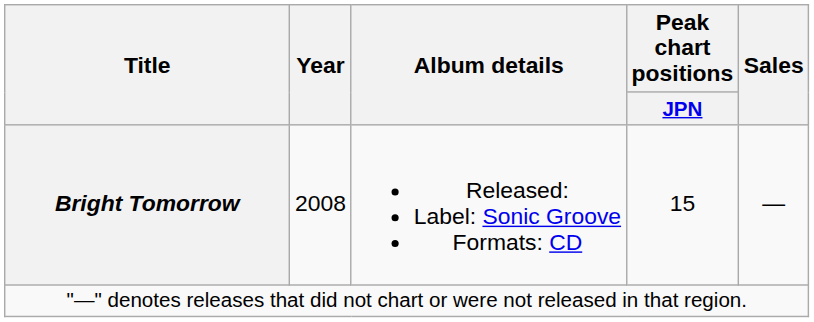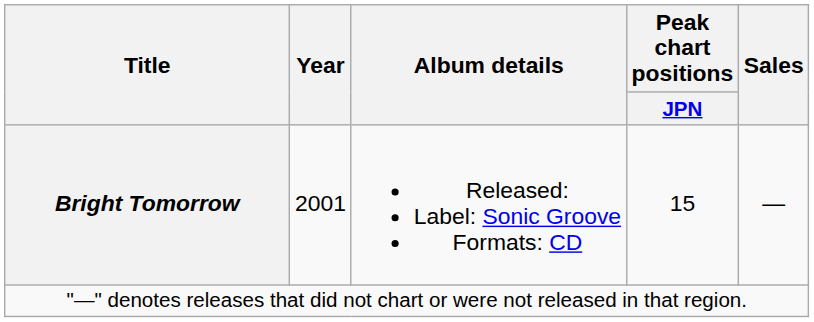Bright Tomorrow | Year: 2008 -> 2001
